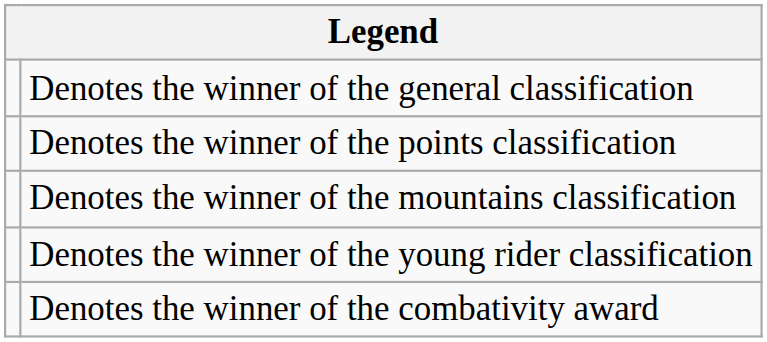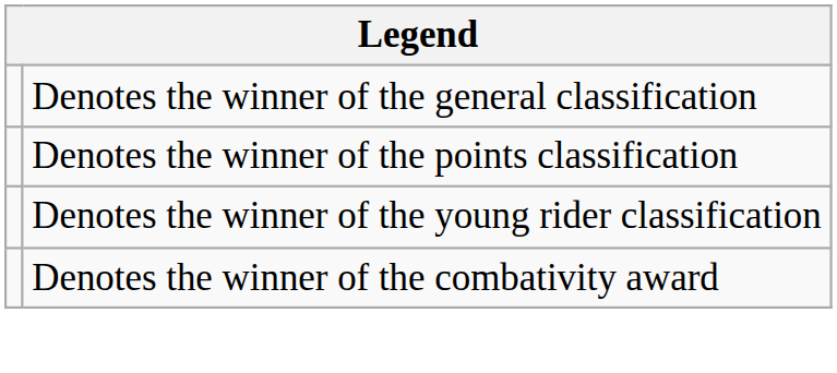- row: Denotes the winner of the mountains classification
